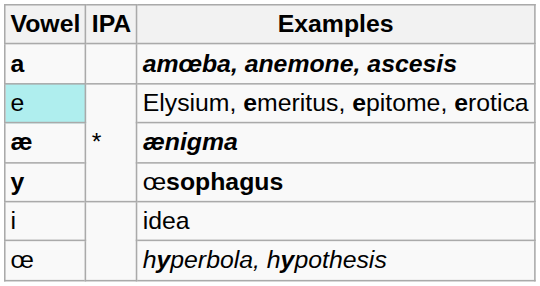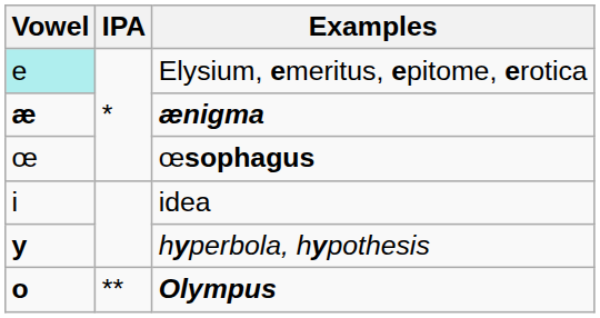- row: a | amœba, anemone, ascesis
œsophagus | Vowel: y -> œ
hyperbola, hypothesis | Vowel: œ -> y
+ row: o | ** | Olympus
